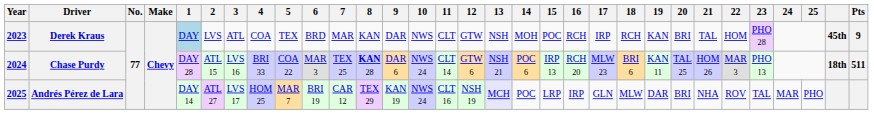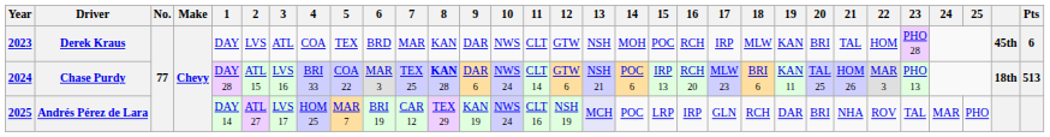Derek Kraus | 1: lightblue background -> no background
Derek Kraus | 18: RCH -> MLW
Derek Kraus | Pts: 9 -> 6
Chase Purdy | Pts: 511 -> 513
Andrés Pérez de Lara | 18: MLW -> RCH
